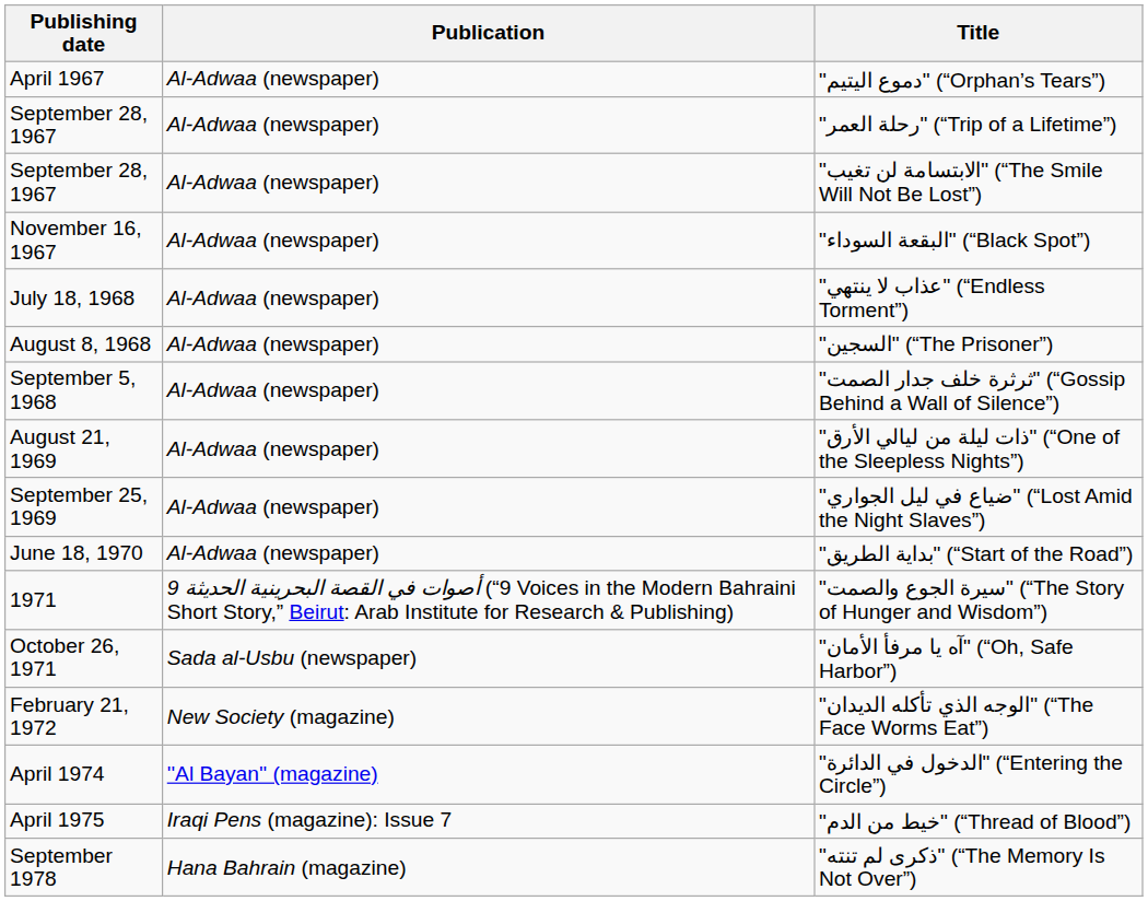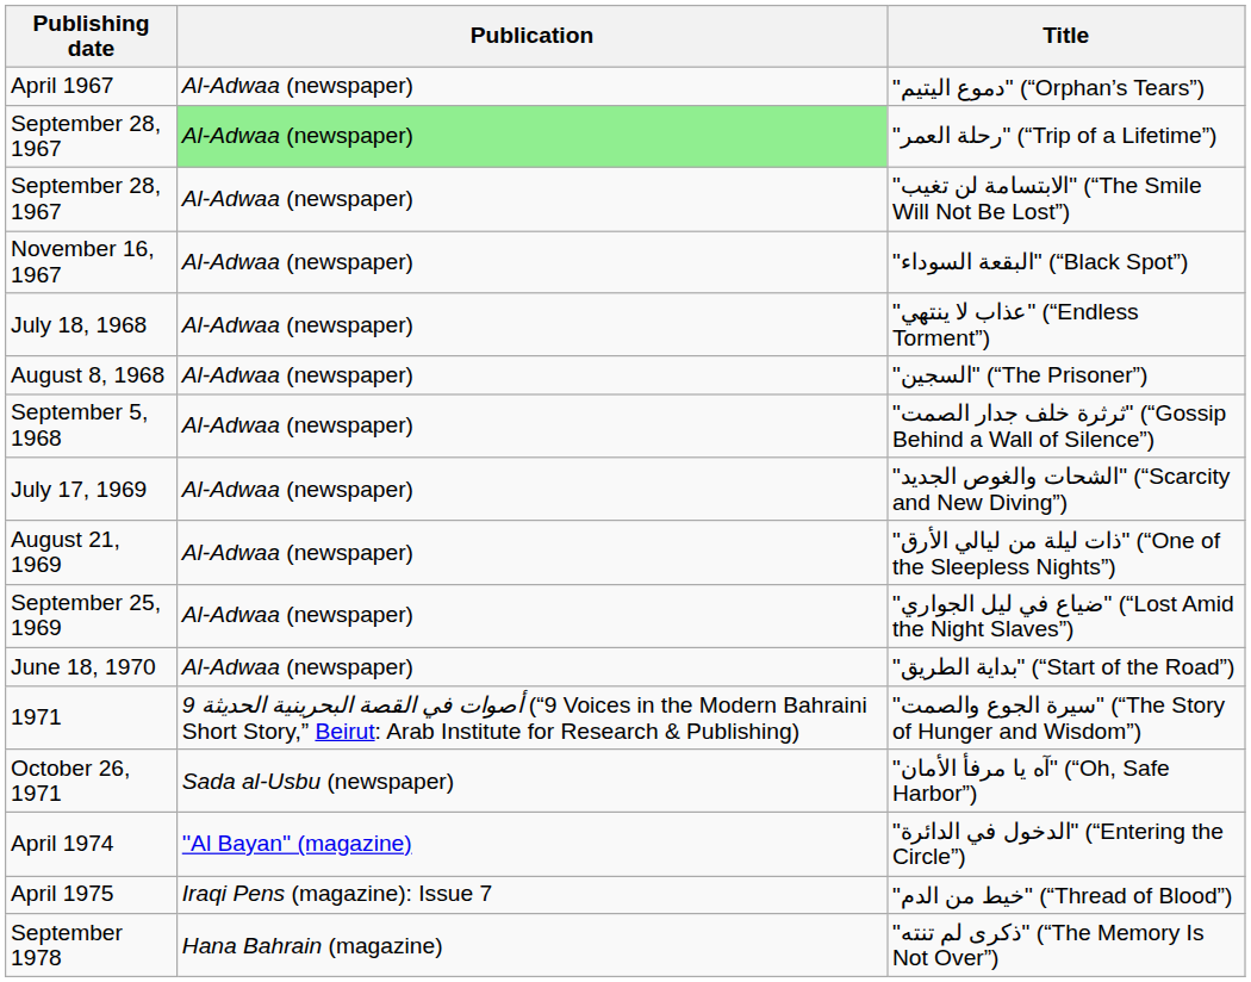"رحلة العمر" (“Trip of a Lifetime”) | Publication: no background -> lightgreen background
+ row: July 17, 1969 | Al-Adwaa (newspaper) | "الشحات والغوص الجديد" (“Scarcity and New Diving”)
- row: February 21, 1972 | New Society (magazine) | "الوجه الذي تأكله الديدان" (“The Face Worms Eat”)
